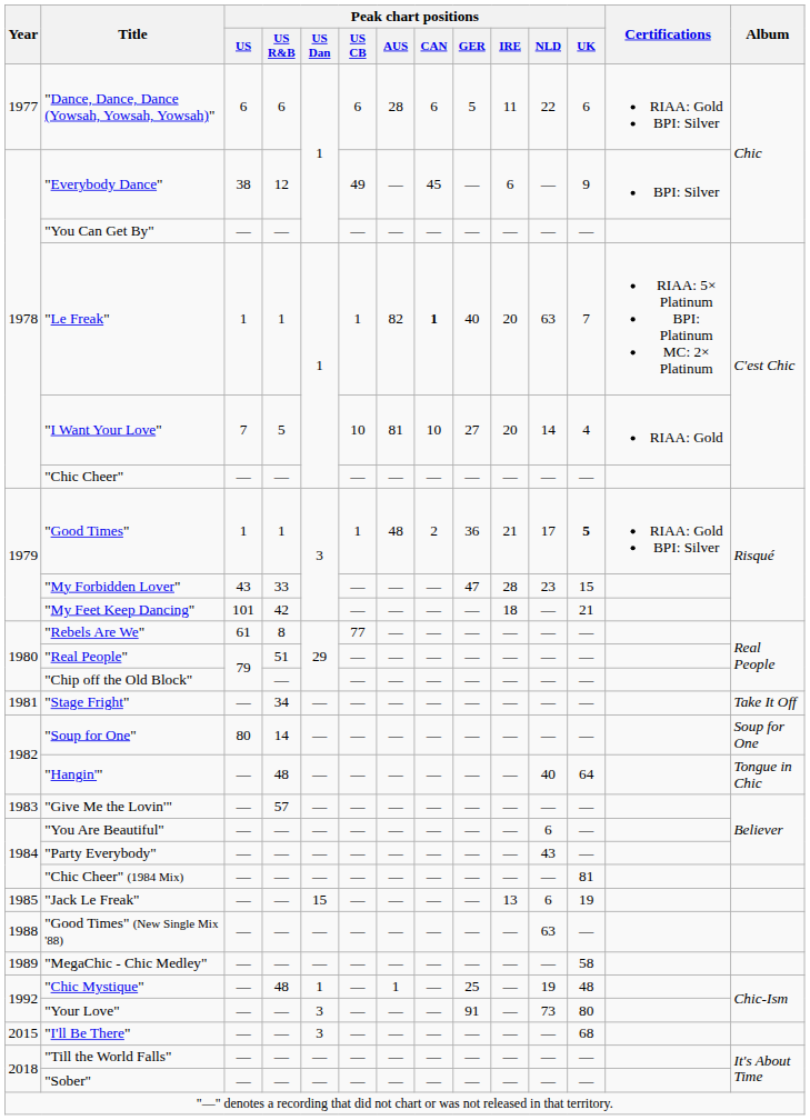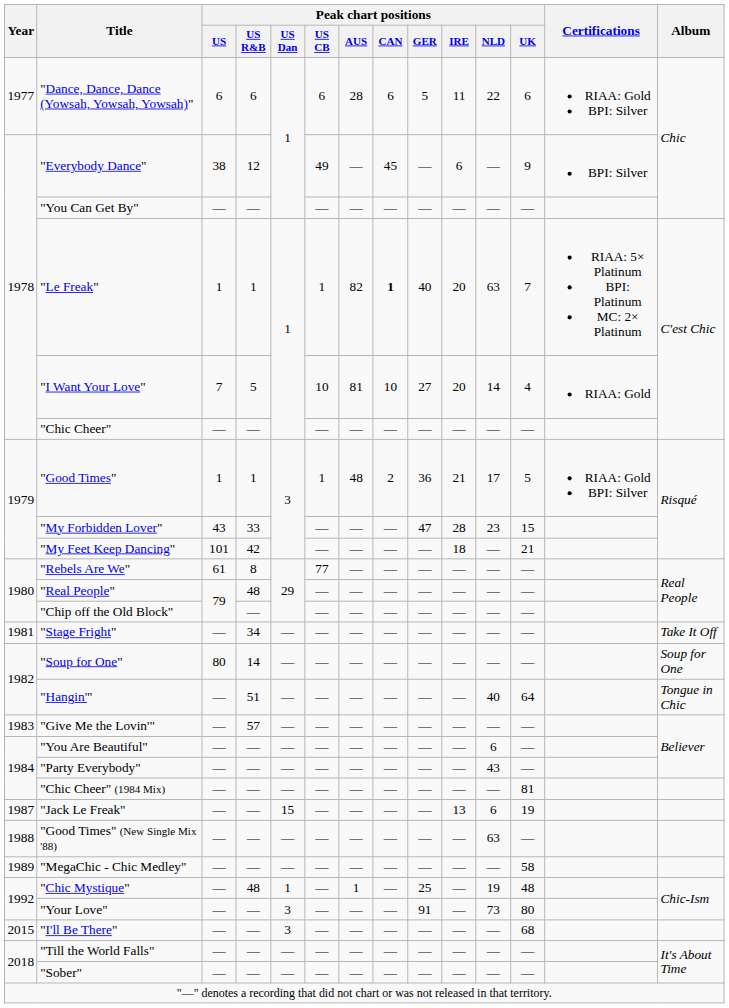"Good Times" | Peak chart positions / UK: bold -> normal
"Real People" | Peak chart positions / US R&B: 51 -> 48
"Hangin'" | Peak chart positions / US R&B: 48 -> 51
"Jack Le Freak" | Year: 1985 -> 1987
